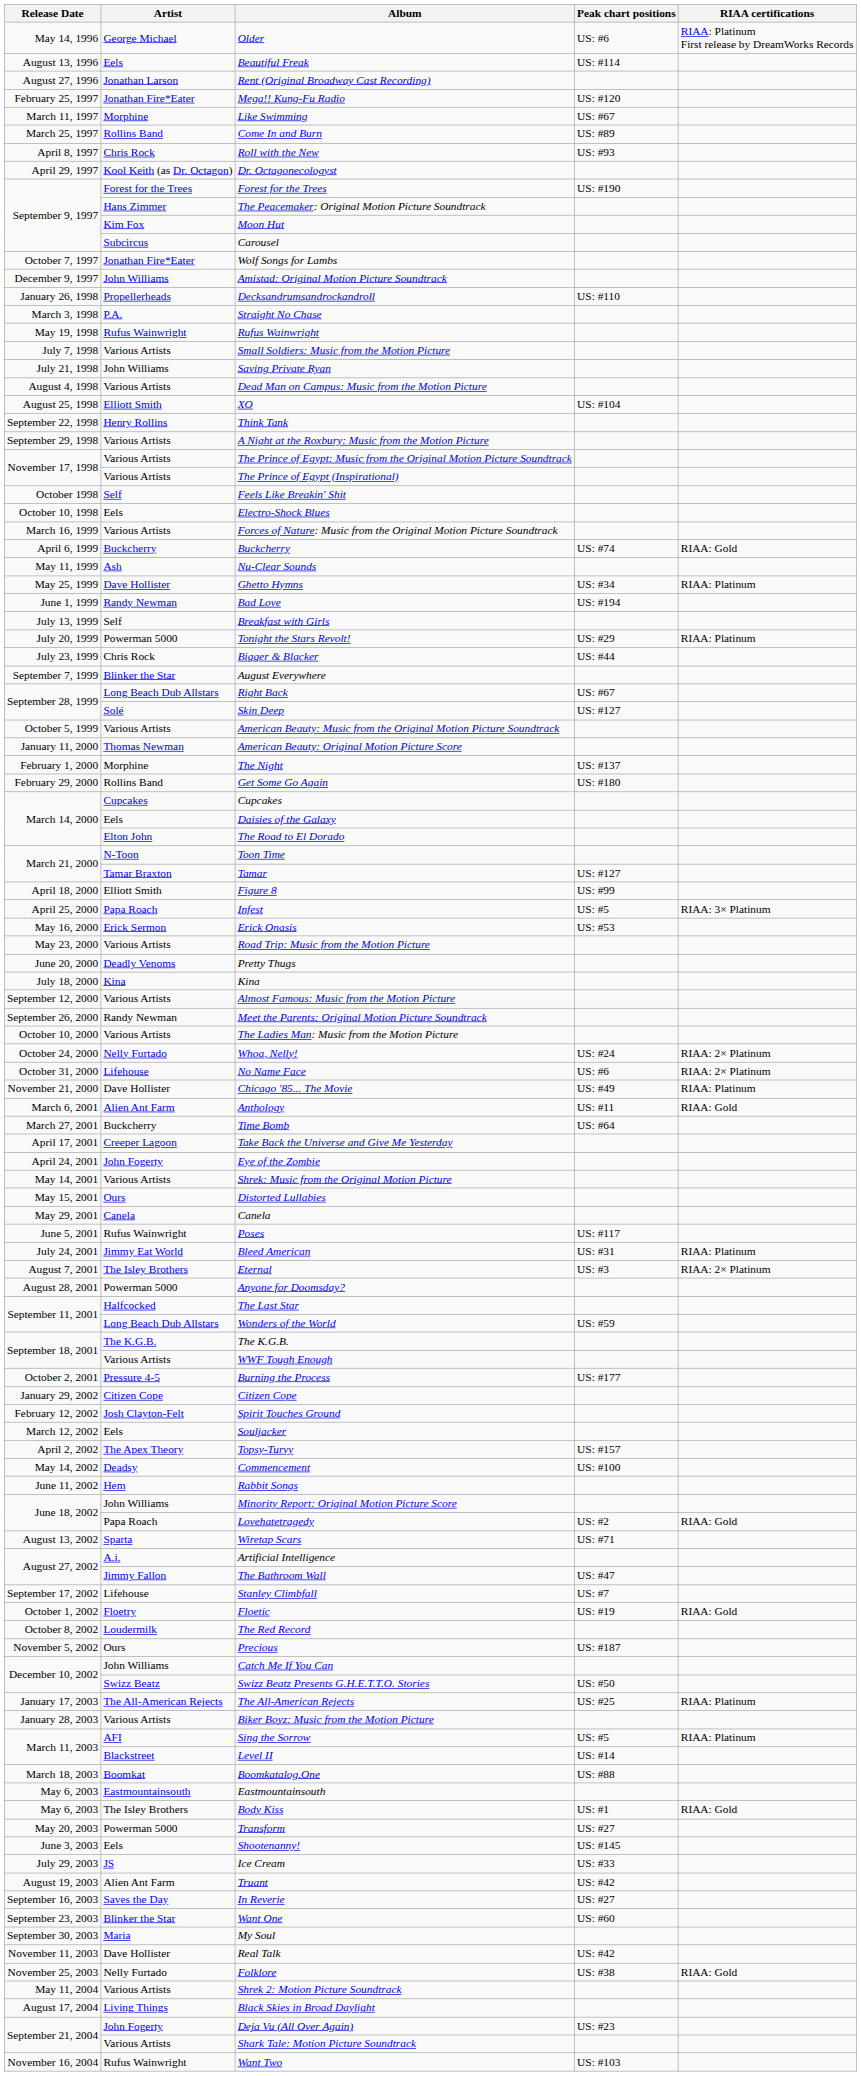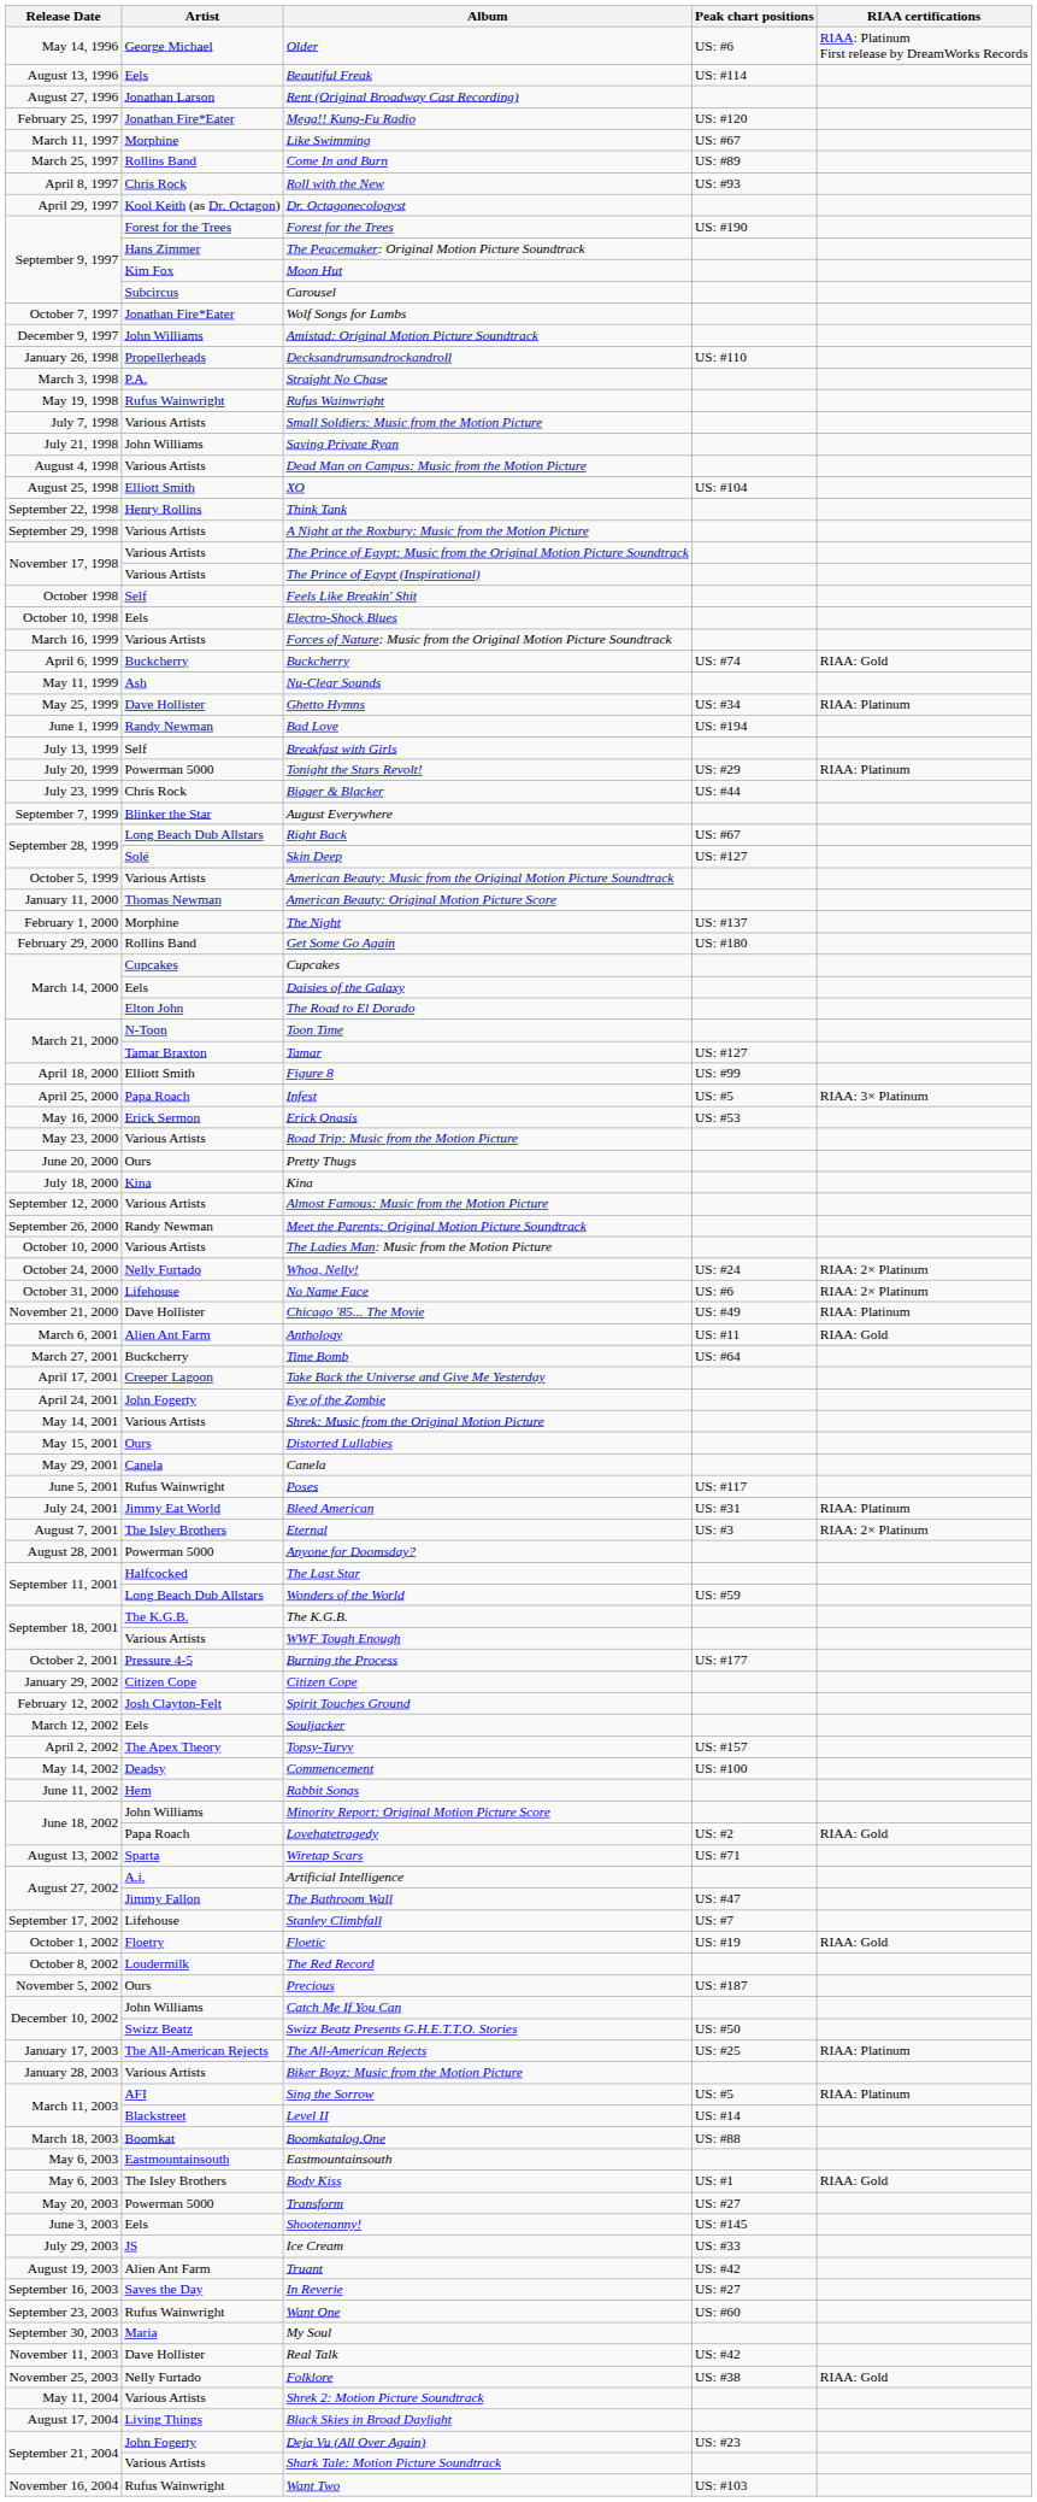Pretty Thugs | Artist: Deadly Venoms -> Ours
Want One | Artist: Blinker the Star -> Rufus Wainwright
